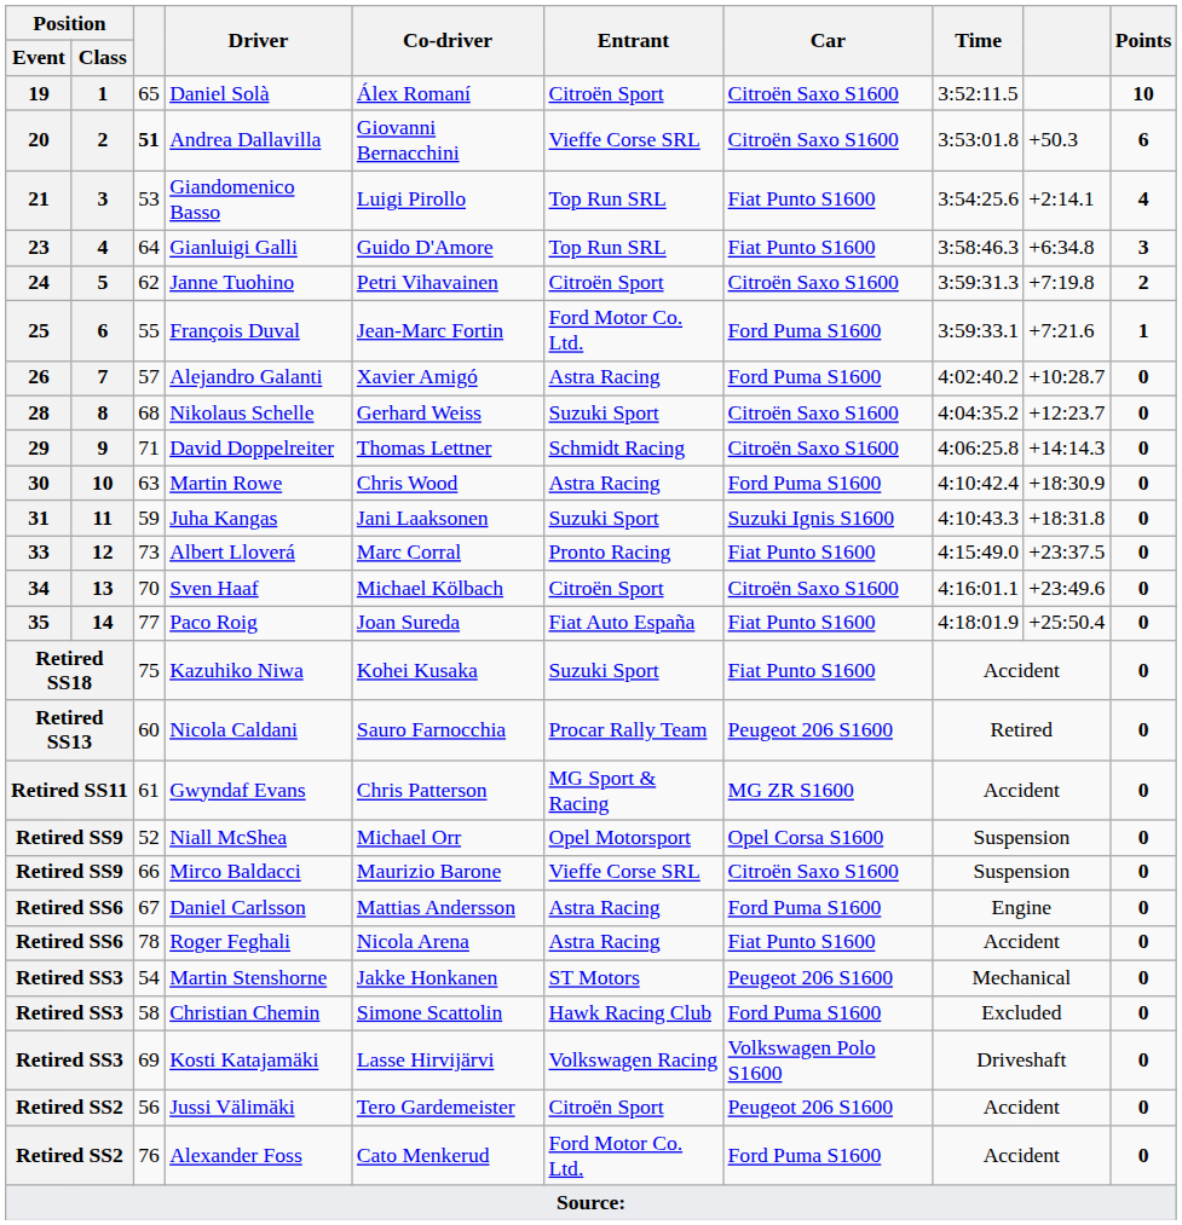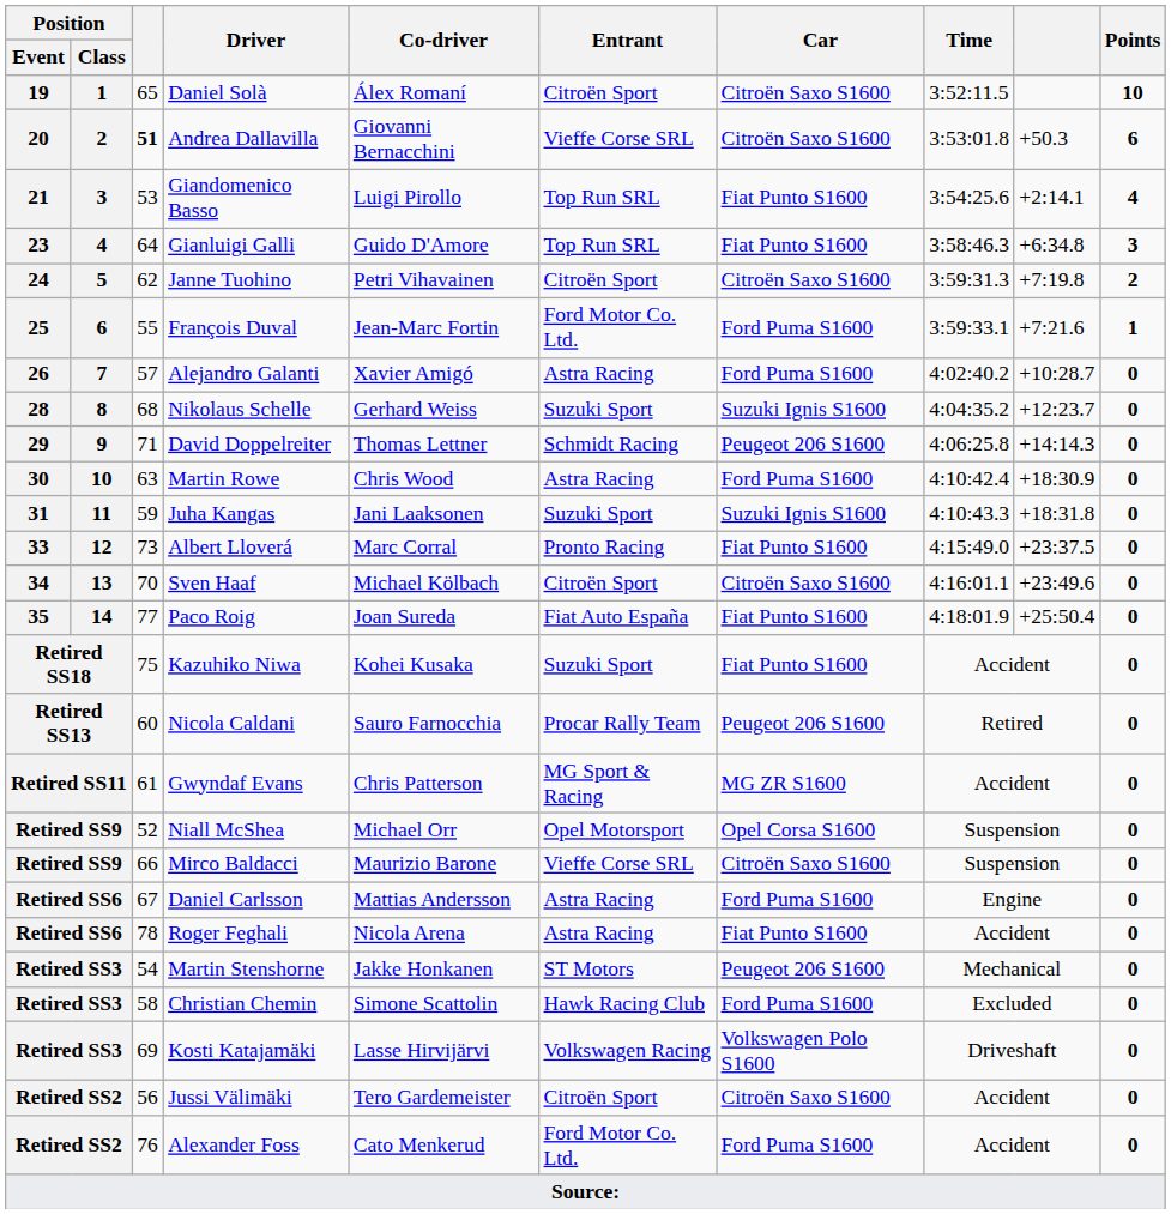Nikolaus Schelle | Car: Citroën Saxo S1600 -> Suzuki Ignis S1600
David Doppelreiter | Car: Citroën Saxo S1600 -> Peugeot 206 S1600
Jussi Välimäki | Car: Peugeot 206 S1600 -> Citroën Saxo S1600
